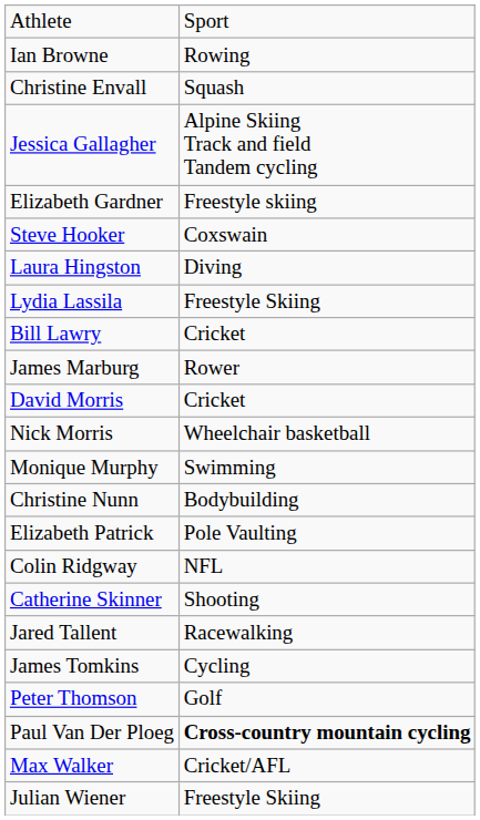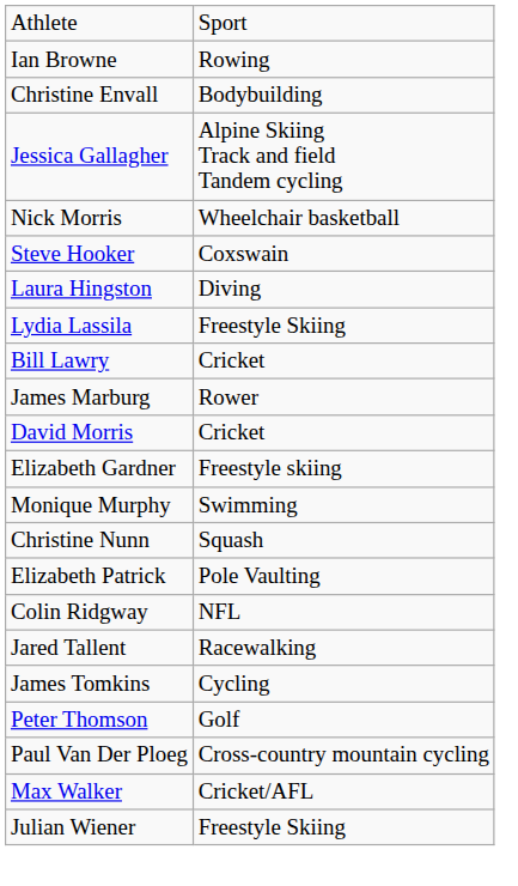Christine Envall | column 2: Squash -> Bodybuilding
rows swapped: Elizabeth Gardner <-> Nick Morris
Christine Nunn | column 2: Bodybuilding -> Squash
- row: Catherine Skinner | Shooting
Paul Van Der Ploeg | column 2: bold -> normal
